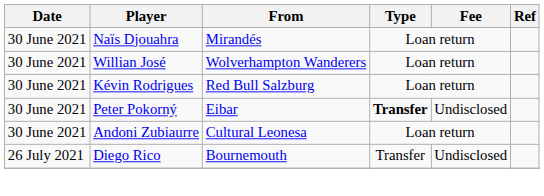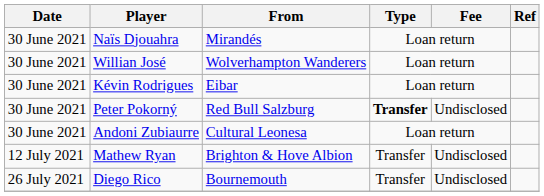Kévin Rodrigues | From: Red Bull Salzburg -> Eibar
Peter Pokorný | From: Eibar -> Red Bull Salzburg
+ row: 12 July 2021 | Mathew Ryan | Brighton & Hove Albion | Transfer | Undisclosed
